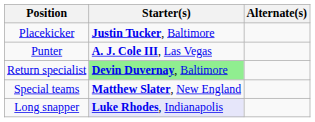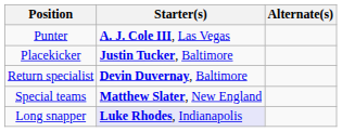rows swapped: Punter <-> Placekicker
Return specialist | Starter(s): lightgreen background -> no background
